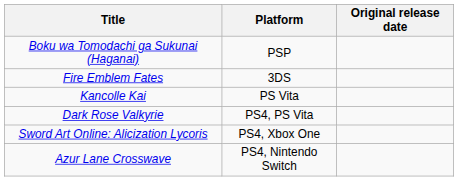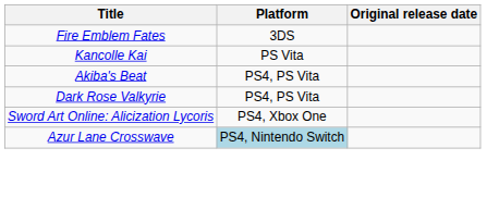- row: Boku wa Tomodachi ga Sukunai (Haganai) | PSP
+ row: Akiba's Beat | PS4, PS Vita
Azur Lane Crosswave | Platform: no background -> lightblue background
